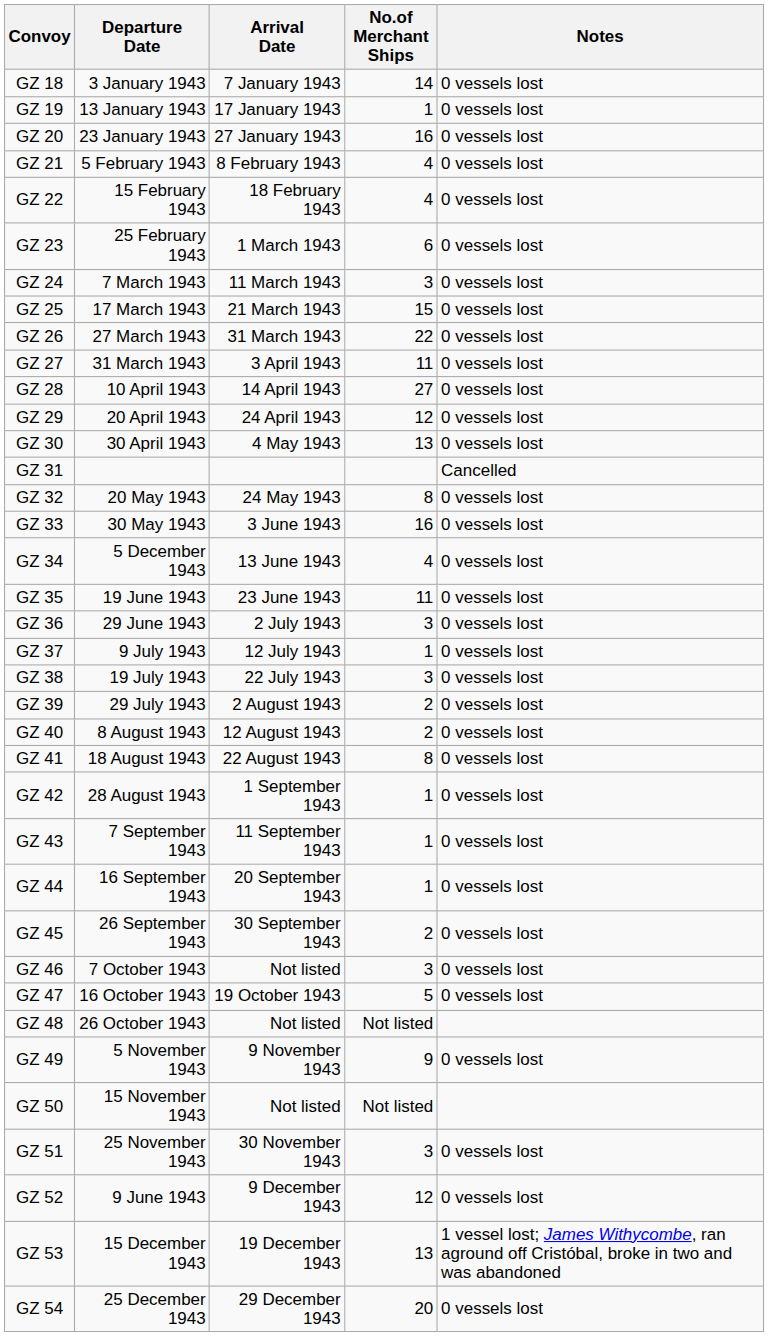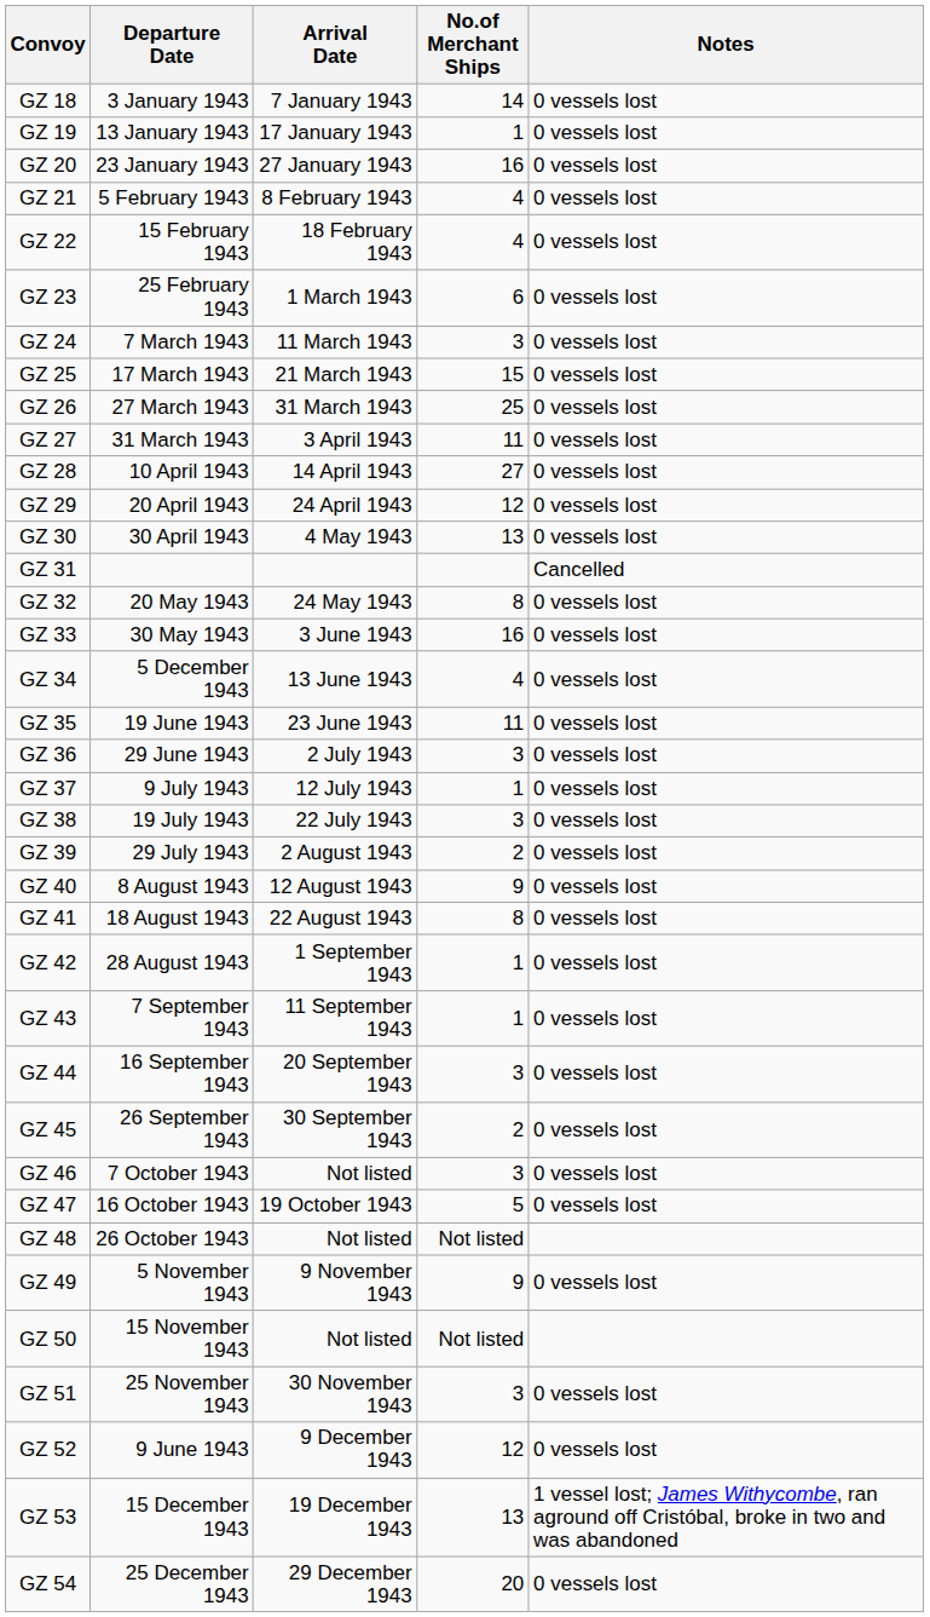GZ 26 | No.of Merchant Ships: 22 -> 25
GZ 40 | No.of Merchant Ships: 2 -> 9
GZ 44 | No.of Merchant Ships: 1 -> 3
